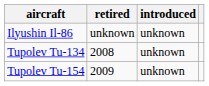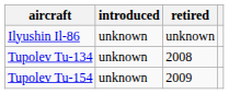columns swapped: introduced <-> retired
